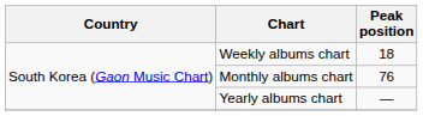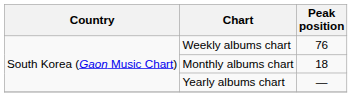Weekly albums chart | Peak position: 18 -> 76
Monthly albums chart | Peak position: 76 -> 18
